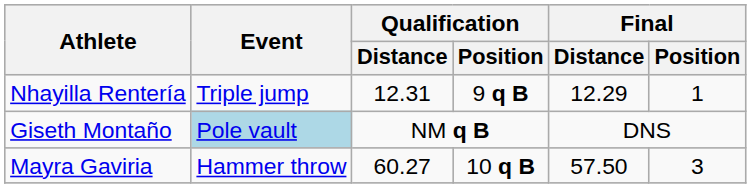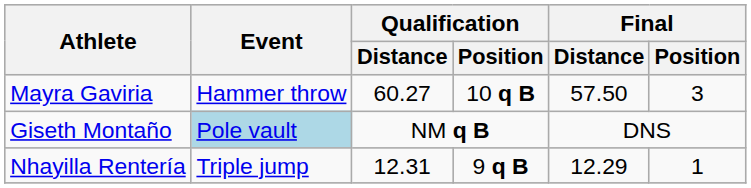rows swapped: Nhayilla Rentería <-> Mayra Gaviria
